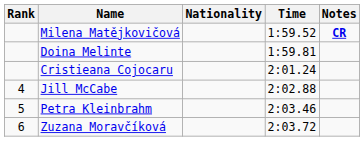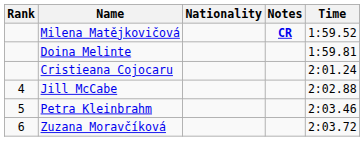columns swapped: Time <-> Notes
